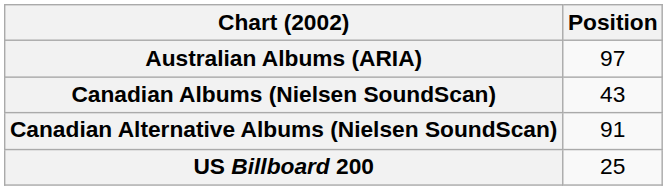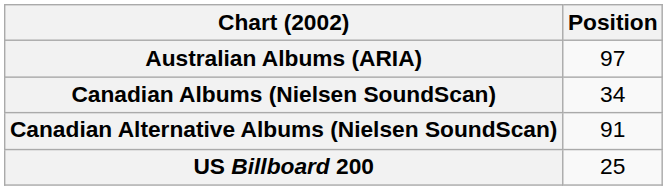Canadian Albums (Nielsen SoundScan) | Position: 43 -> 34
